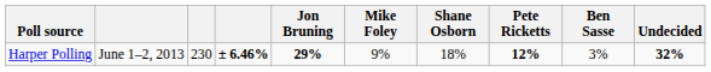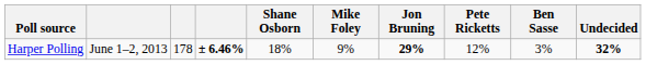columns swapped: Jon Bruning <-> Shane Osborn
Harper Polling | column 3: 230 -> 178
Harper Polling | Pete Ricketts: bold -> normal
